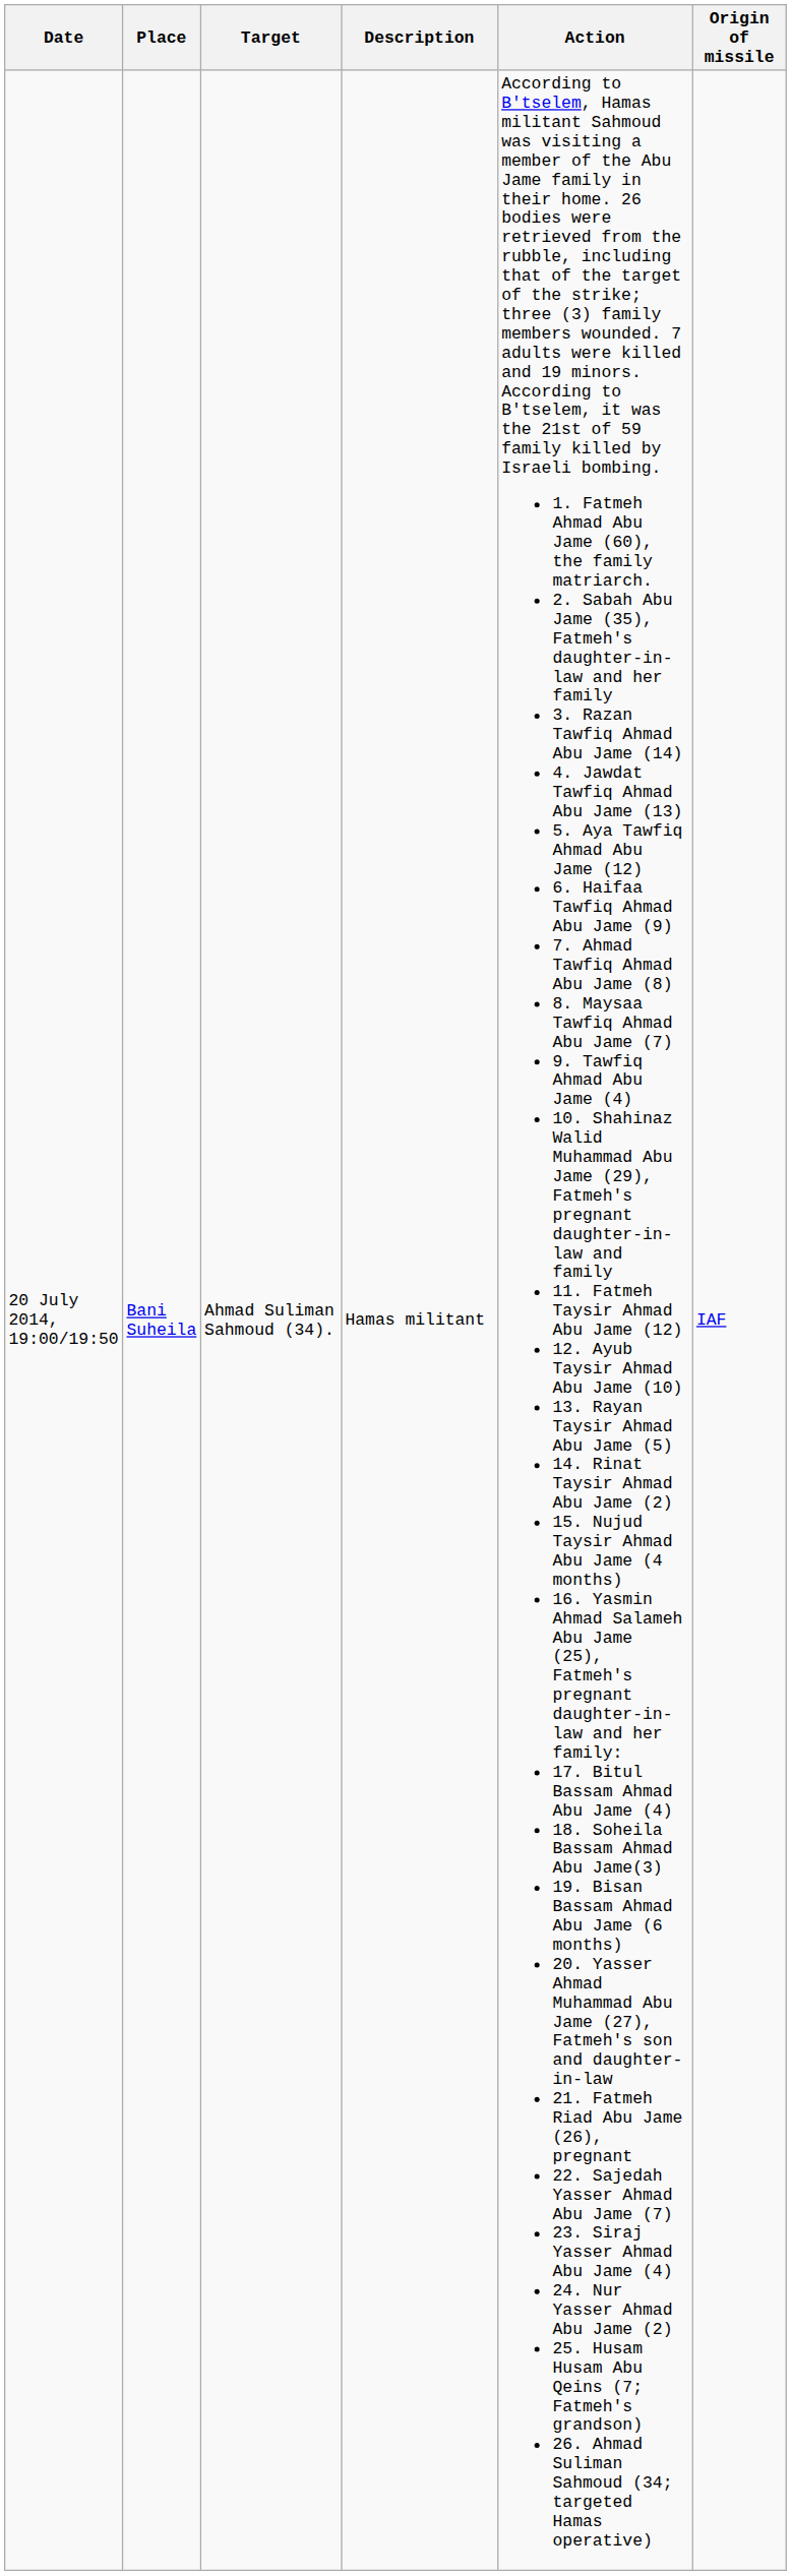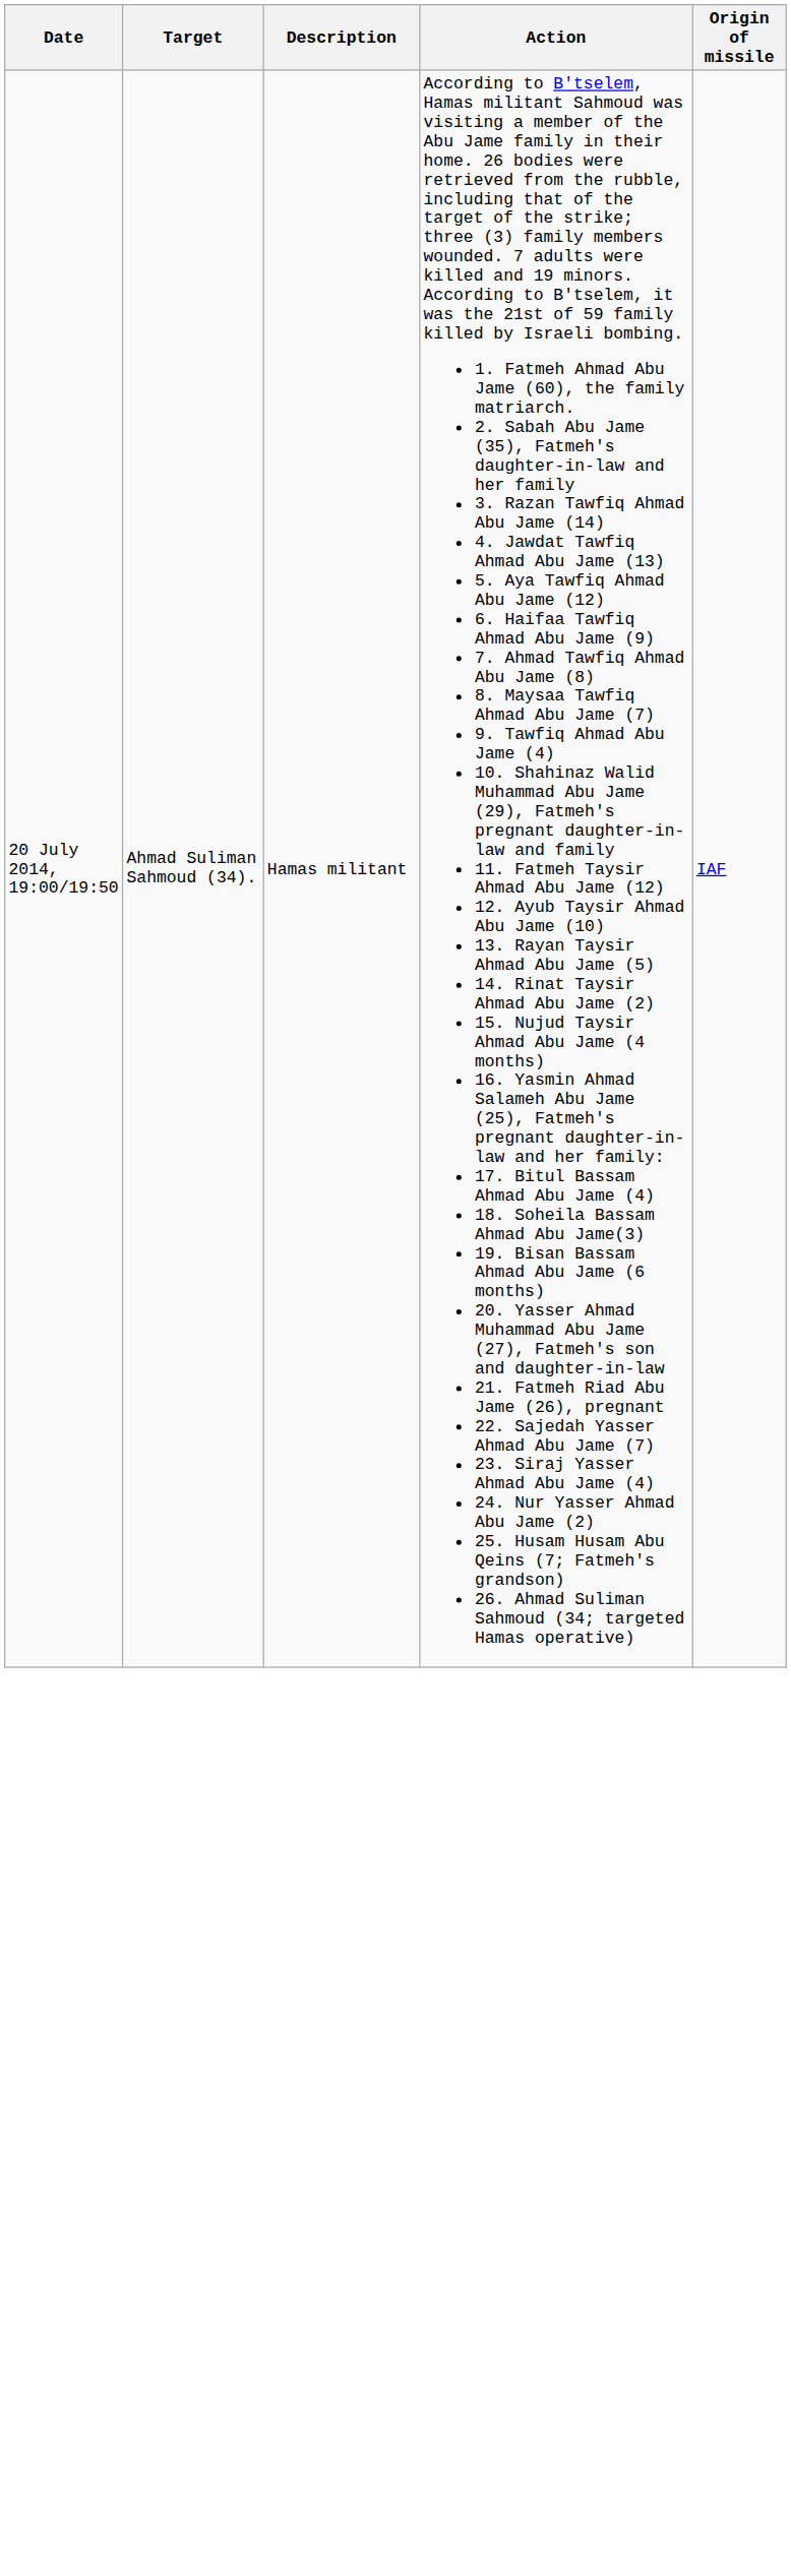- column: Place | Bani Suheila
